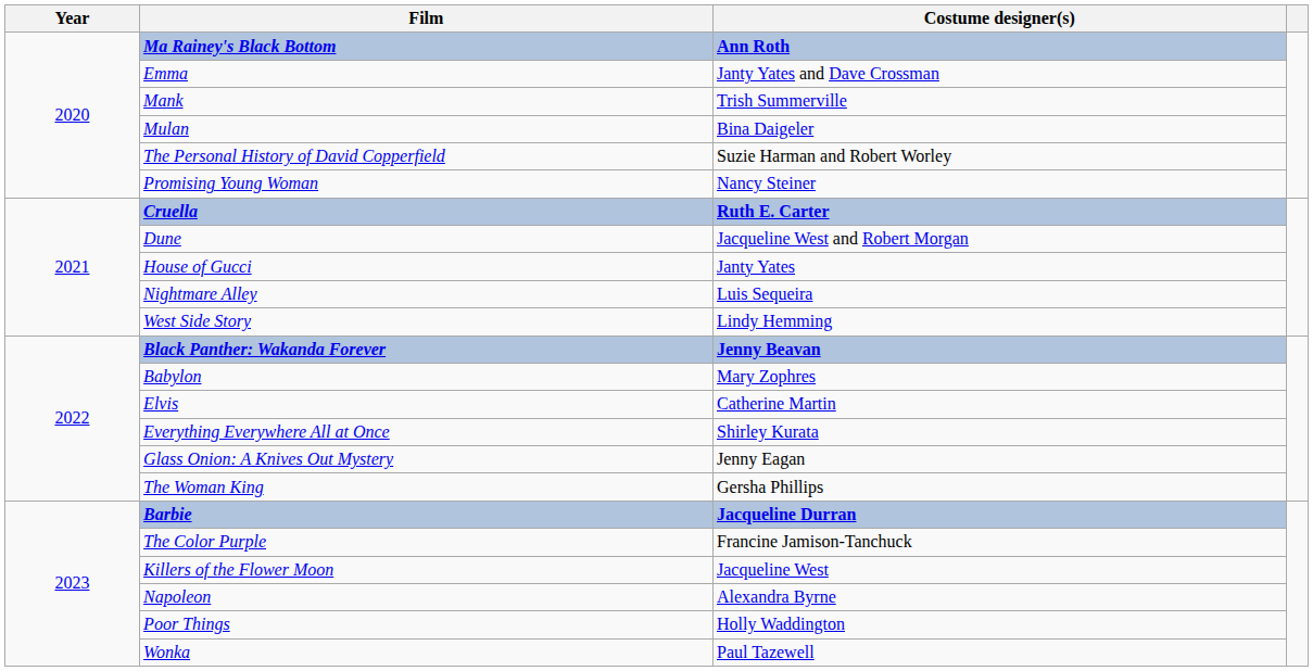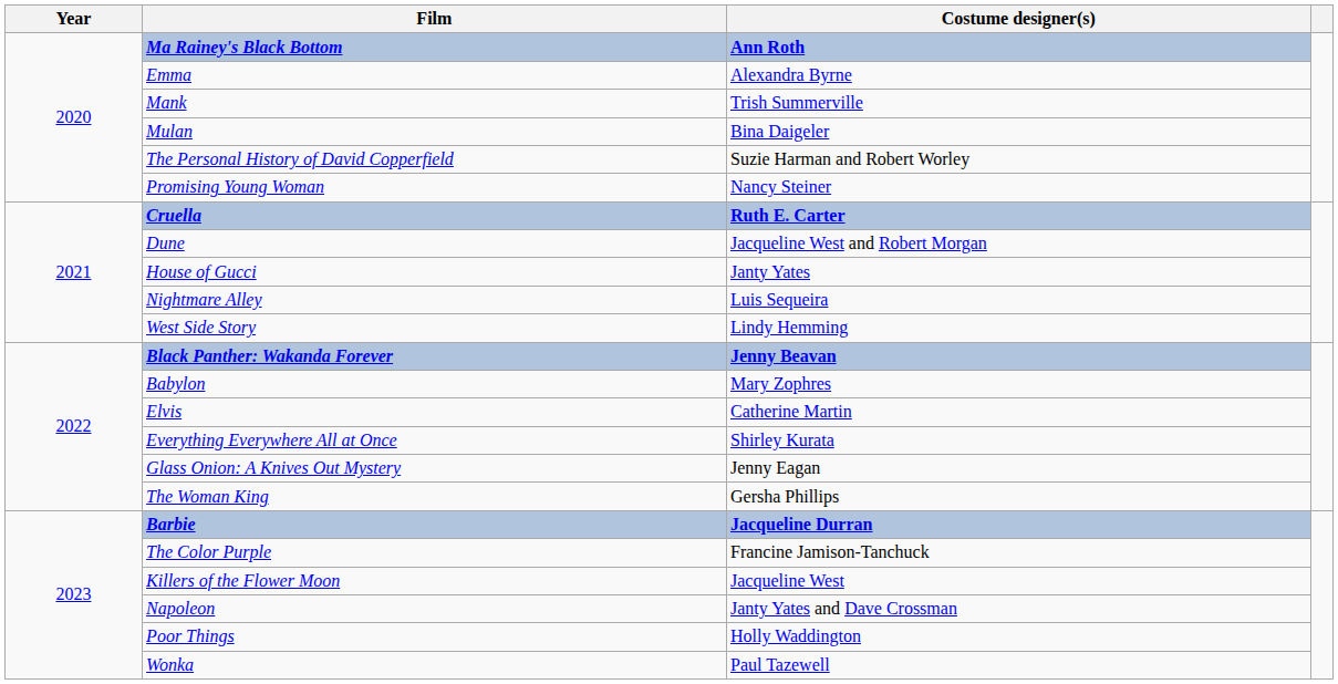Emma | Costume designer(s): Janty Yates and Dave Crossman -> Alexandra Byrne
Napoleon | Costume designer(s): Alexandra Byrne -> Janty Yates and Dave Crossman
